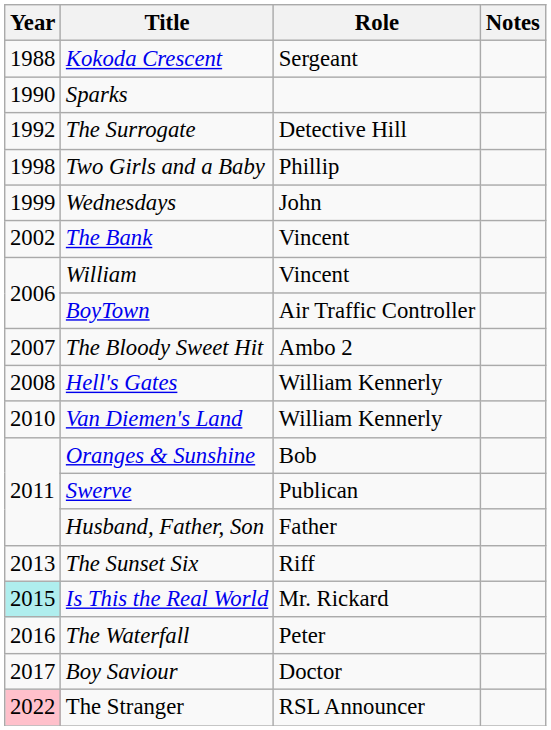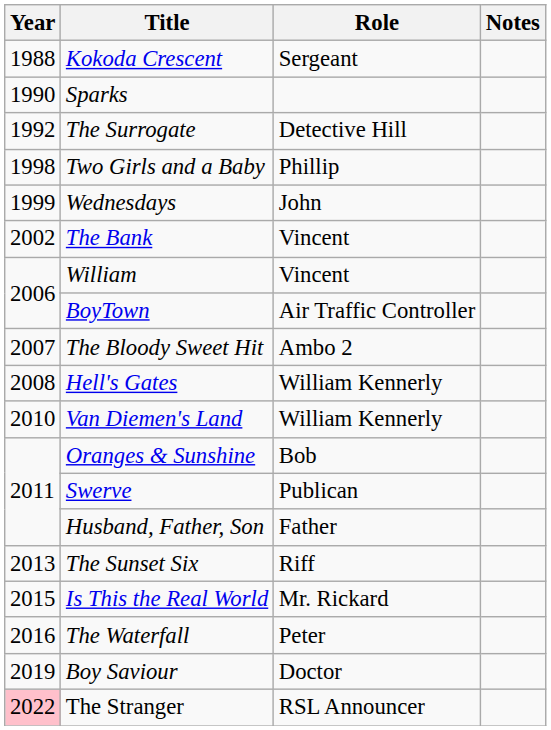Is This the Real World | Year: paleturquoise background -> no background
Boy Saviour | Year: 2017 -> 2019
